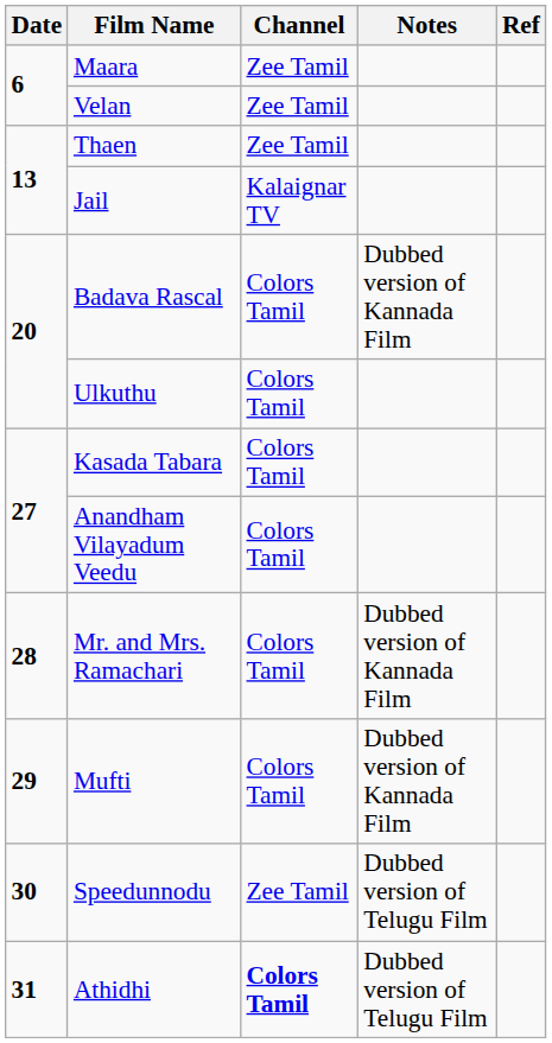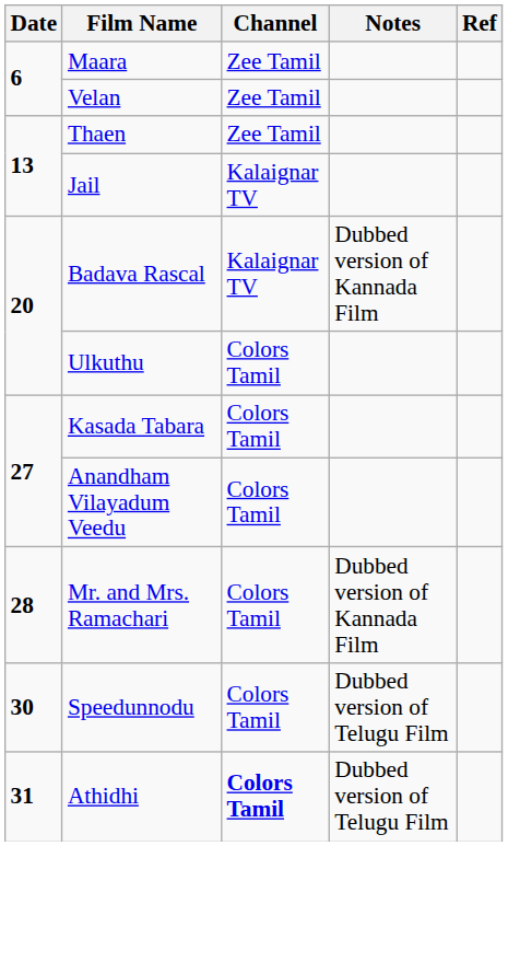Badava Rascal | Channel: Colors Tamil -> Kalaignar TV
- row: 29 | Mufti | Colors Tamil | Dubbed version of Kannada Film
Speedunnodu | Channel: Zee Tamil -> Colors Tamil
